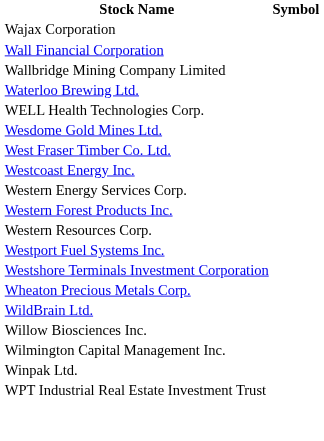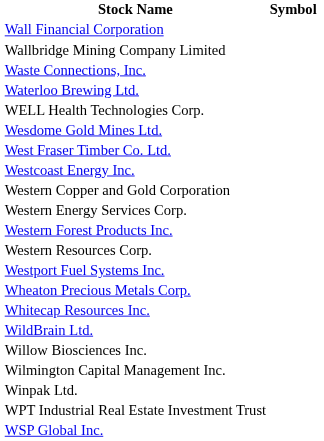- row: Wajax Corporation
+ row: Waste Connections, Inc.
+ row: Western Copper and Gold Corporation
- row: Westshore Terminals Investment Corporation
+ row: Whitecap Resources Inc.
+ row: WSP Global Inc.
